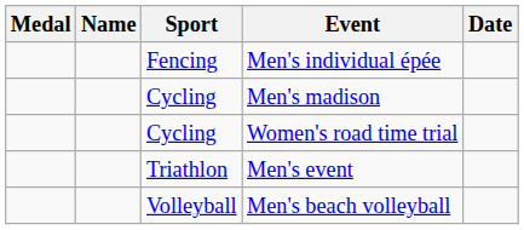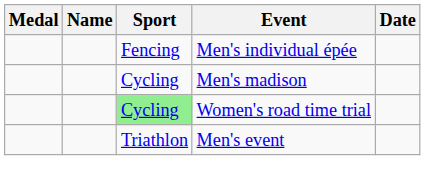Women's road time trial | Sport: no background -> lightgreen background
- row: Volleyball | Men's beach volleyball
